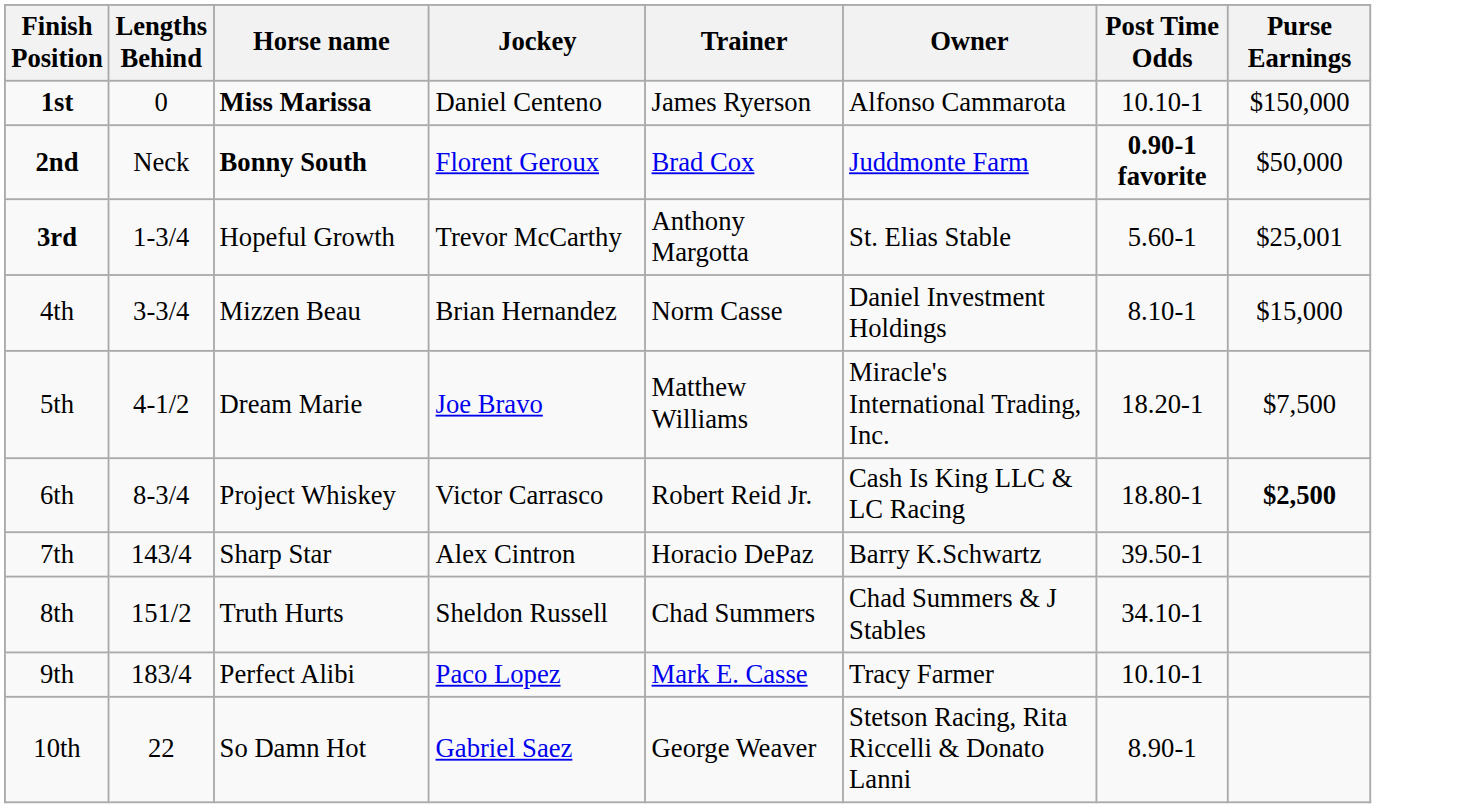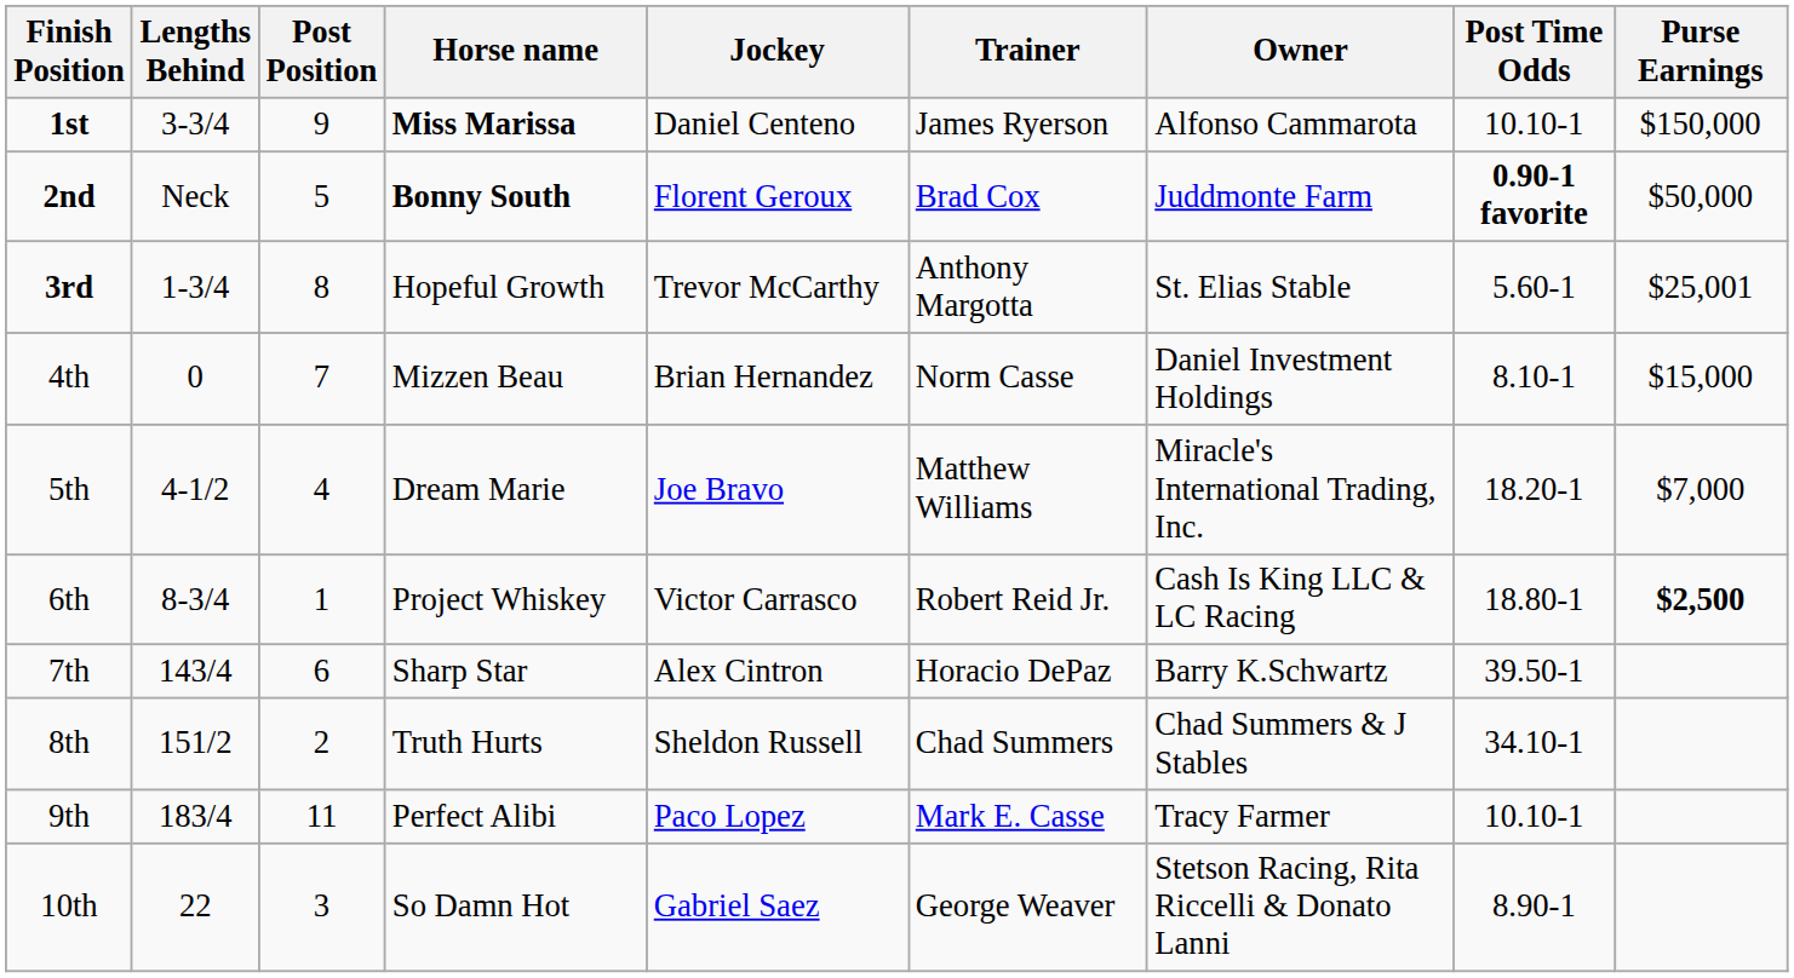+ column: Post Position | 9 | 5 | 8 | 7 | 4 | 1 | 6 | 2 | 11 | 3
1st | Lengths Behind: 0 -> 3-3/4
4th | Lengths Behind: 3-3/4 -> 0
5th | Purse Earnings: $7,500 -> $7,000
